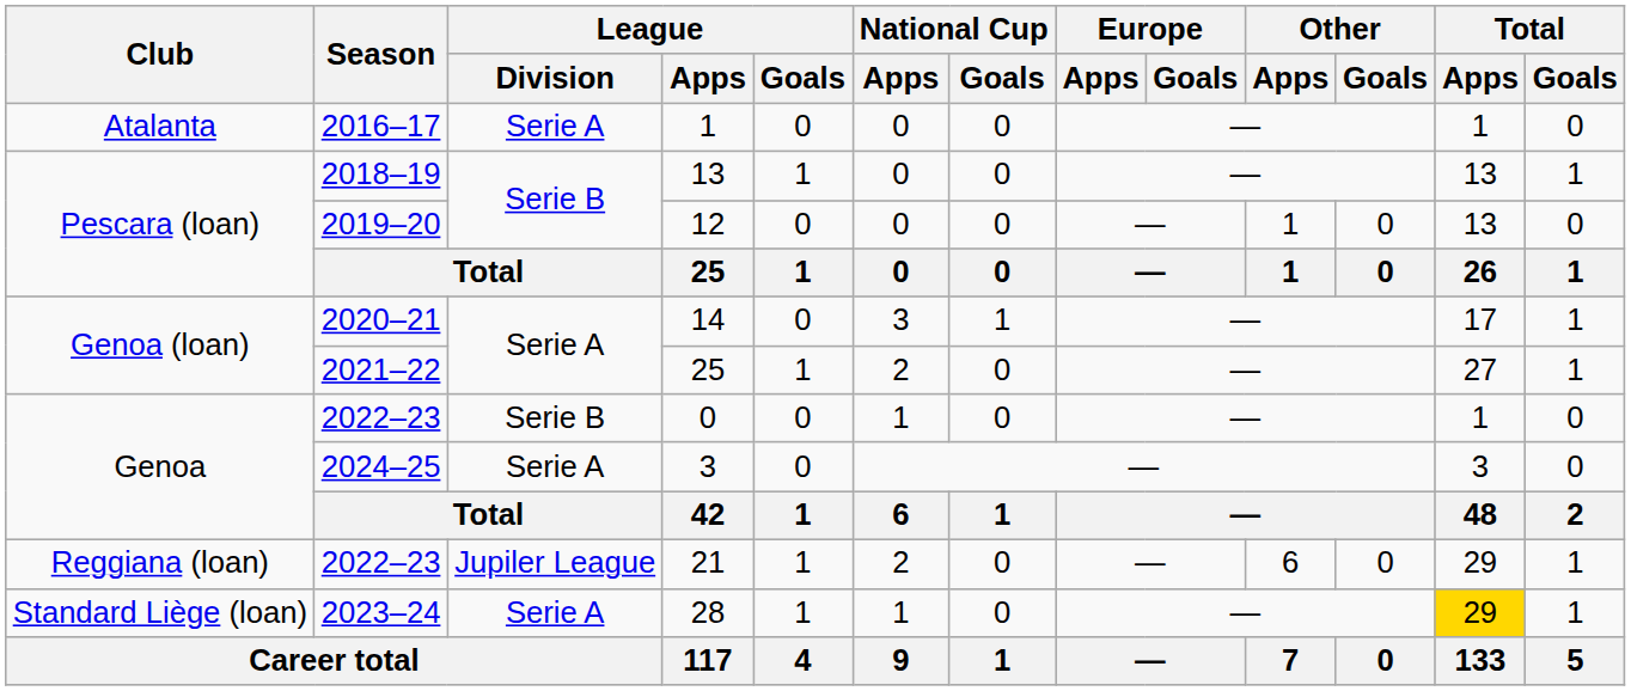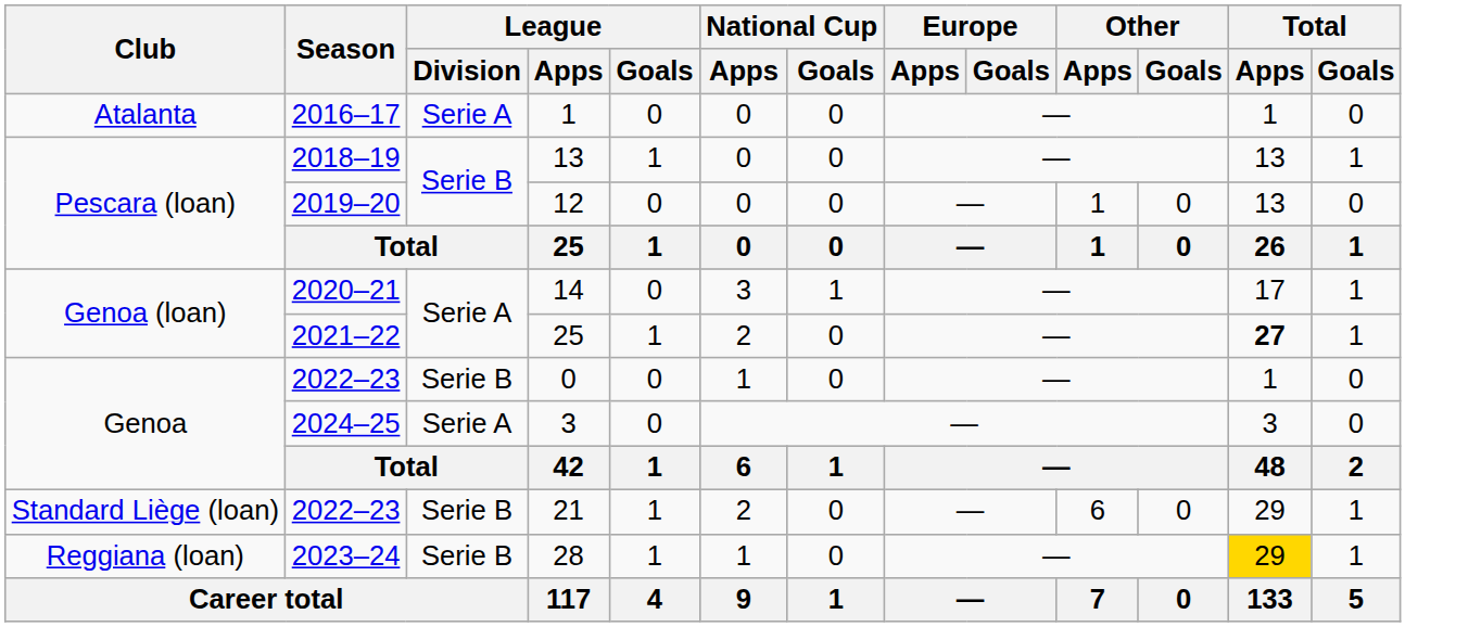2021–22 / 25 | Total / Apps: normal -> bold
21 | Club: Reggiana (loan) -> Standard Liège (loan)
21 | League / Division: Jupiler League -> Serie B
28 | Club: Standard Liège (loan) -> Reggiana (loan)
28 | League / Division: Serie A -> Serie B
